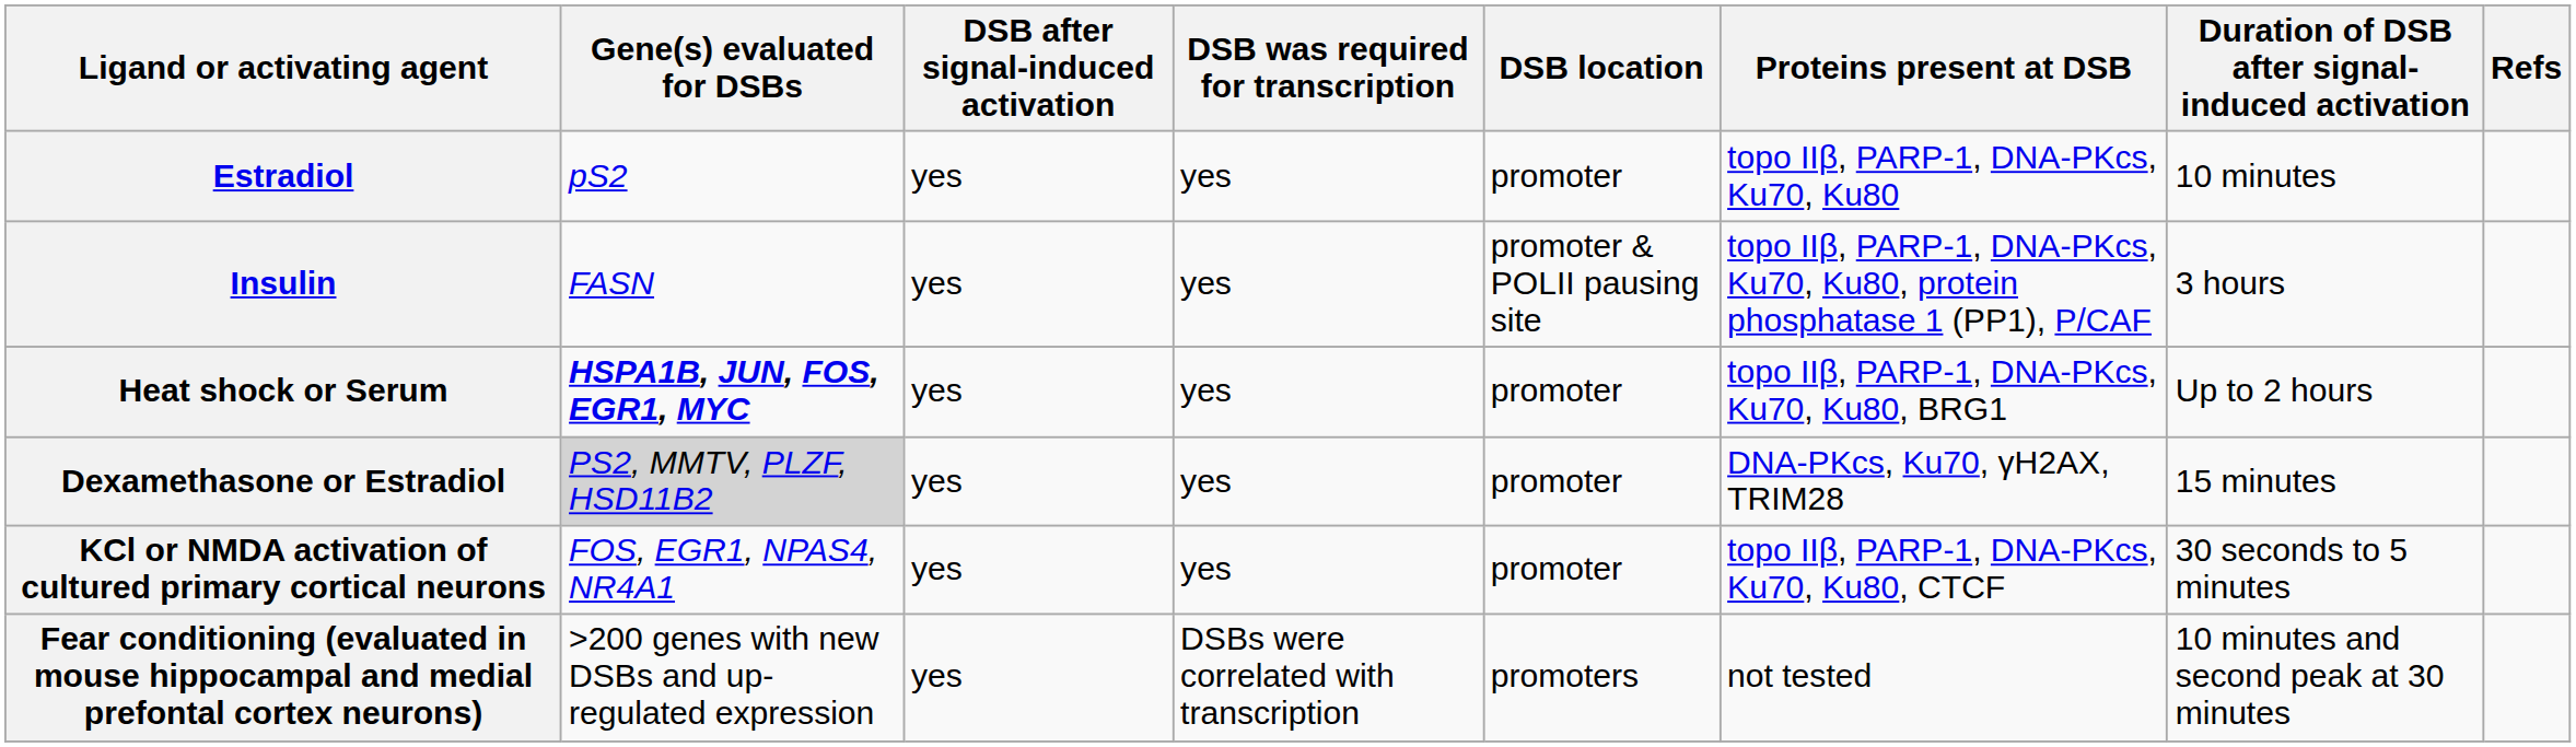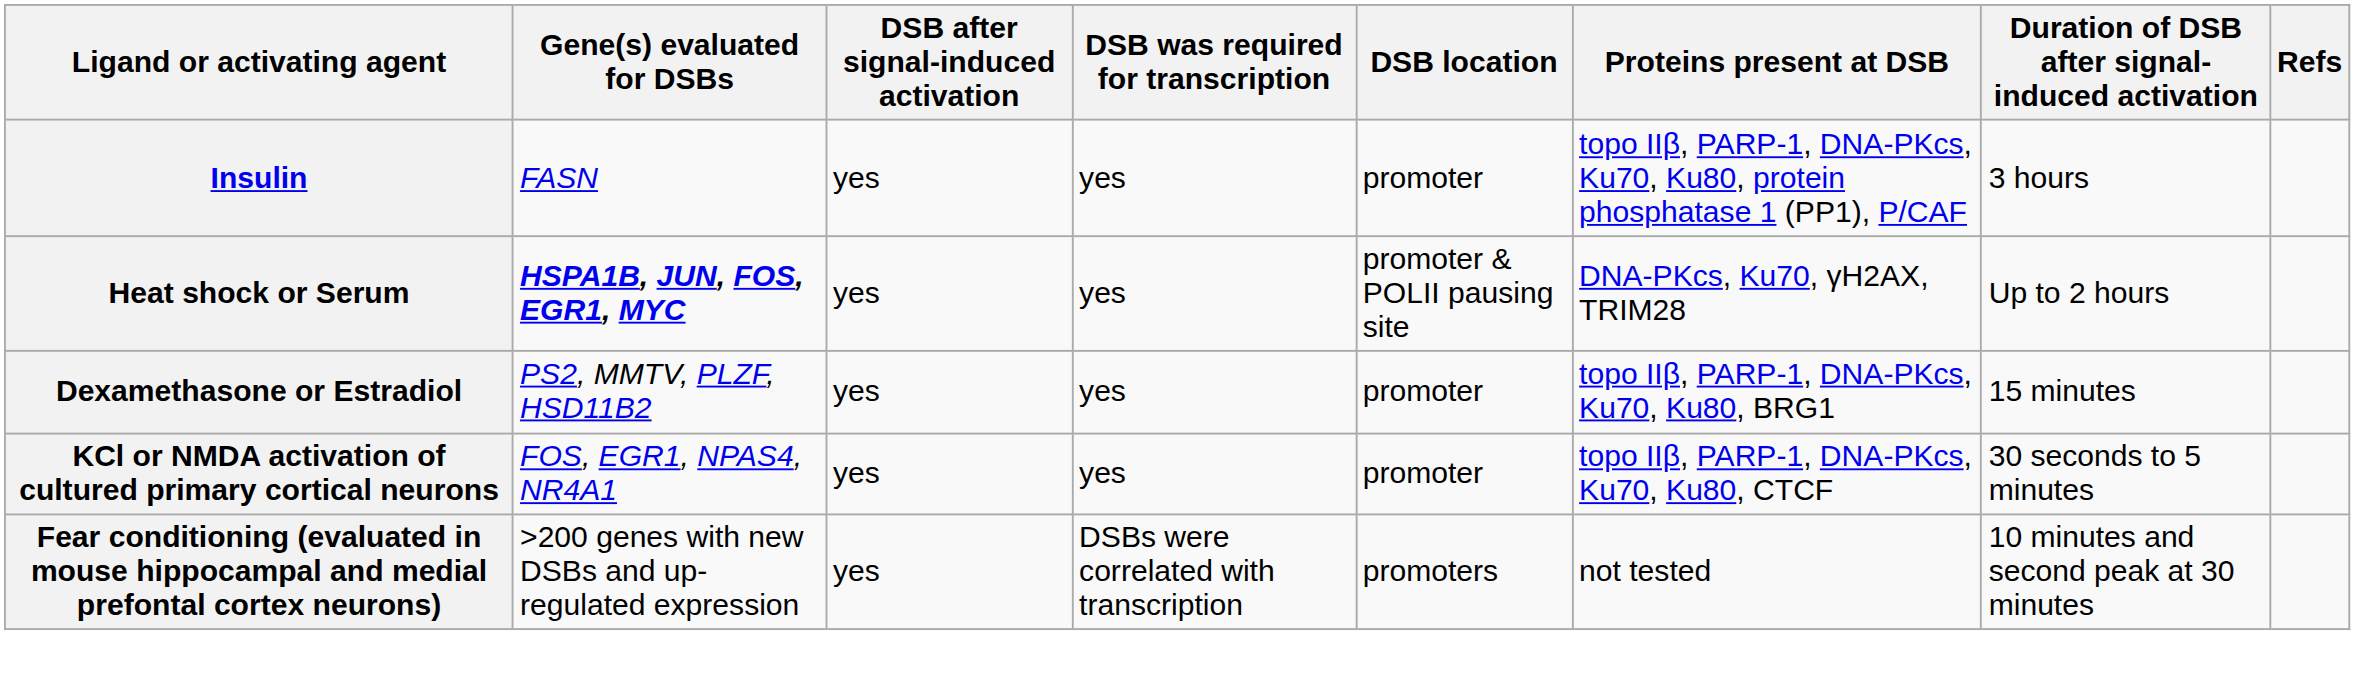- row: Estradiol | pS2 | yes | yes | promoter | topo IIβ, PARP-1, DNA-PKcs, Ku70, Ku80 | 10 minutes
Insulin | DSB location: promoter & POLII pausing site -> promoter
Heat shock or Serum | DSB location: promoter -> promoter & POLII pausing site
Heat shock or Serum | Proteins present at DSB: topo IIβ, PARP-1, DNA-PKcs, Ku70, Ku80, BRG1 -> DNA-PKcs, Ku70, γH2AX, TRIM28
Dexamethasone or Estradiol | Gene(s) evaluated for DSBs: lightgrey background -> no background
Dexamethasone or Estradiol | Proteins present at DSB: DNA-PKcs, Ku70, γH2AX, TRIM28 -> topo IIβ, PARP-1, DNA-PKcs, Ku70, Ku80, BRG1
